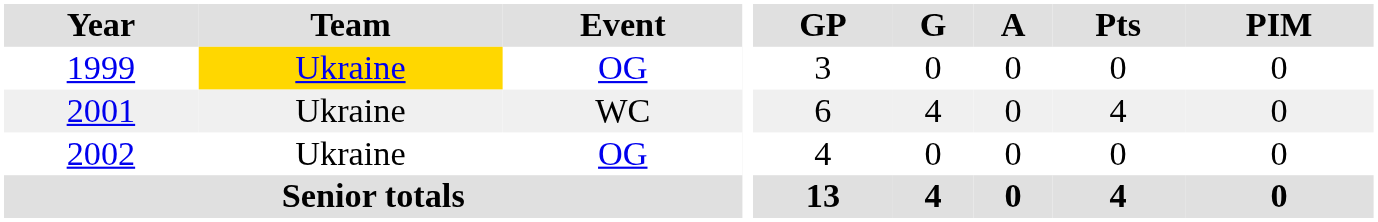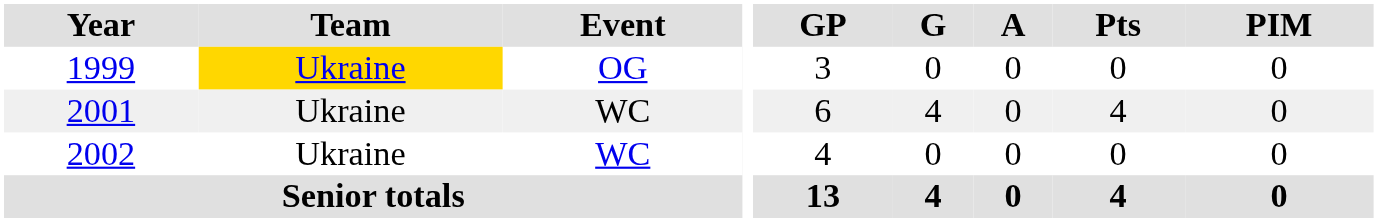2002 | Event: OG -> WC
